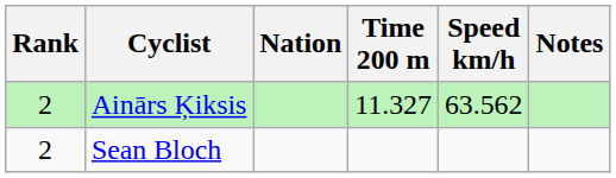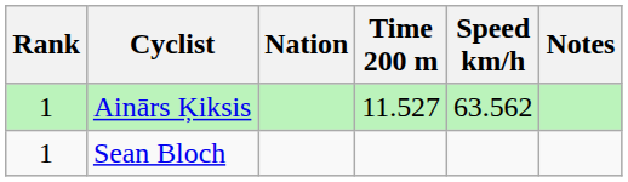Ainārs Ķiksis | Rank: 2 -> 1
Ainārs Ķiksis | Time 200 m: 11.327 -> 11.527
Sean Bloch | Rank: 2 -> 1
